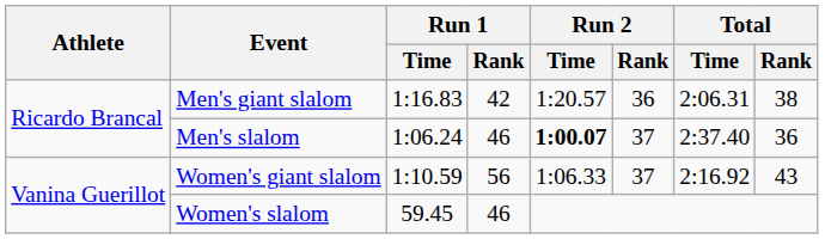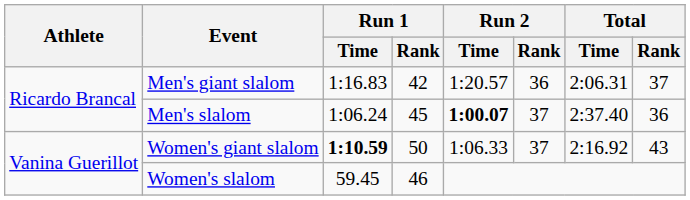Men's giant slalom | Total / Rank: 38 -> 37
Men's slalom | Run 1 / Rank: 46 -> 45
Women's giant slalom | Run 1 / Time: normal -> bold
Women's giant slalom | Run 1 / Rank: 56 -> 50
